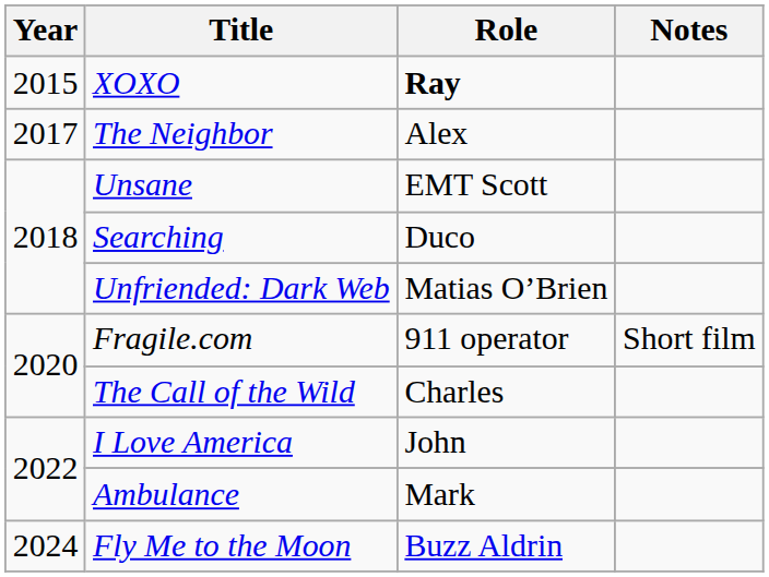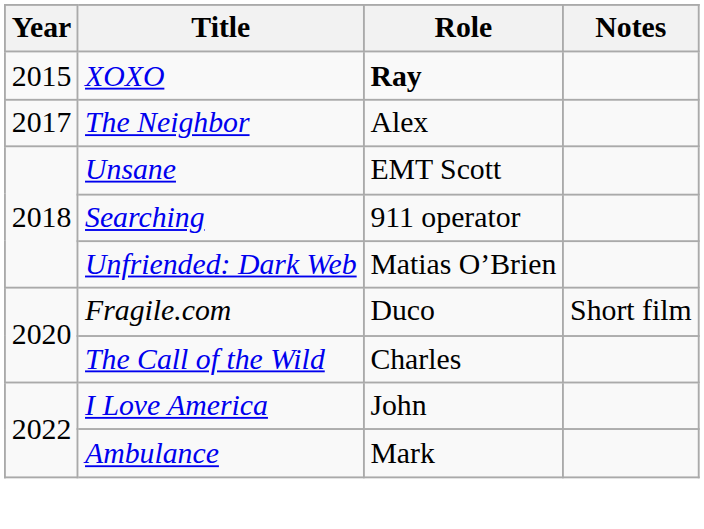Searching | Role: Duco -> 911 operator
Fragile.com | Role: 911 operator -> Duco
- row: 2024 | Fly Me to the Moon | Buzz Aldrin
